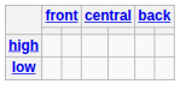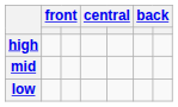+ row: mid
